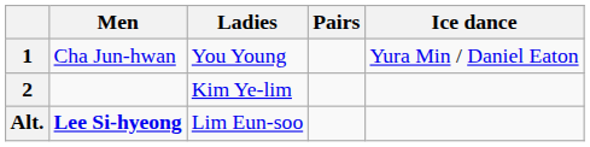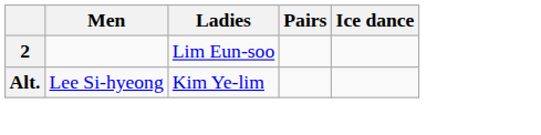- row: 1 | Cha Jun-hwan | You Young | Yura Min / Daniel Eaton
2 | Ladies: Kim Ye-lim -> Lim Eun-soo
Alt. | Men: bold -> normal
Alt. | Ladies: Lim Eun-soo -> Kim Ye-lim
